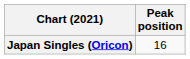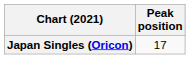Japan Singles (Oricon) | Peak position: 16 -> 17
